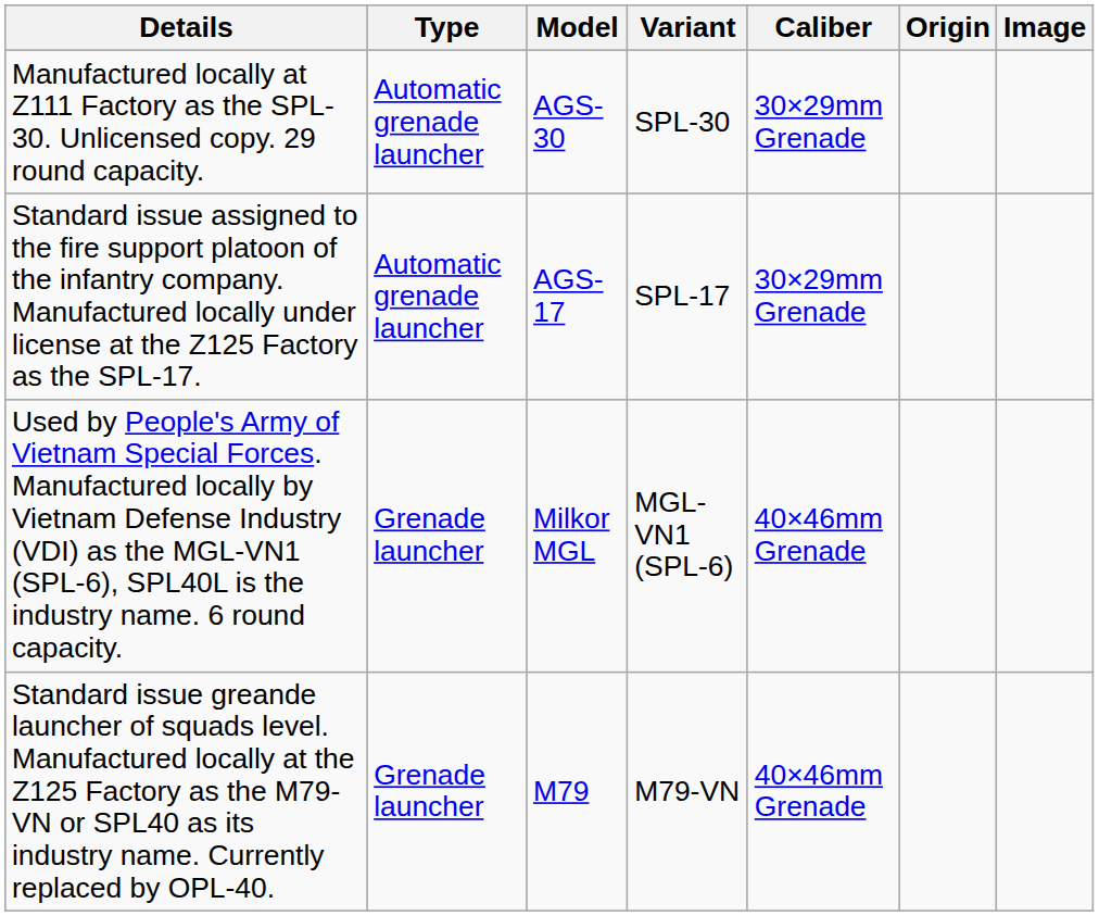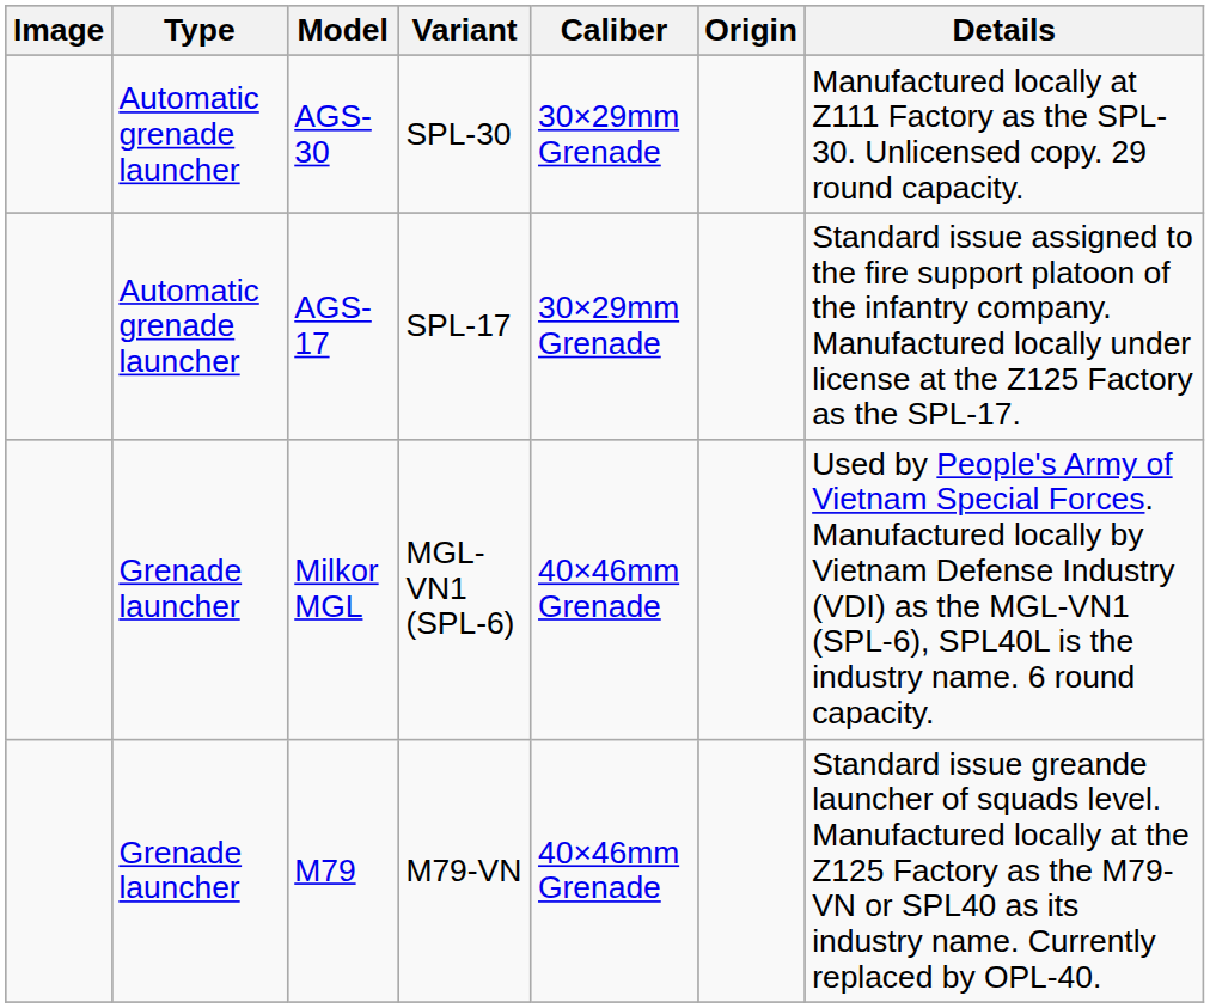columns swapped: Image <-> Details
